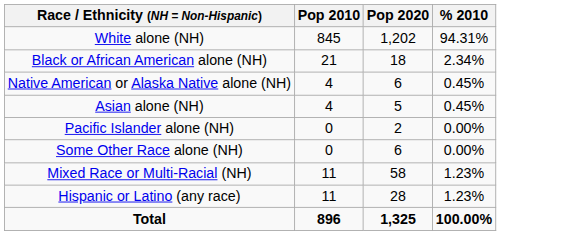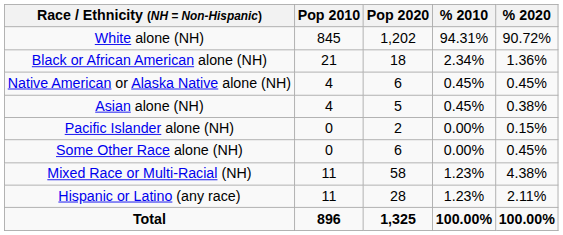+ column: % 2020 | 90.72% | 1.36% | 0.45% | 0.38% | 0.15% | 0.45% | 4.38% | 2.11% | 100.00%
